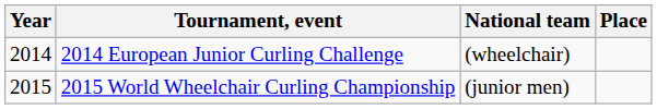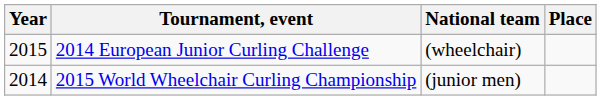2014 European Junior Curling Challenge | Year: 2014 -> 2015
2015 World Wheelchair Curling Championship | Year: 2015 -> 2014
